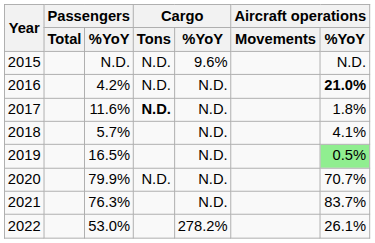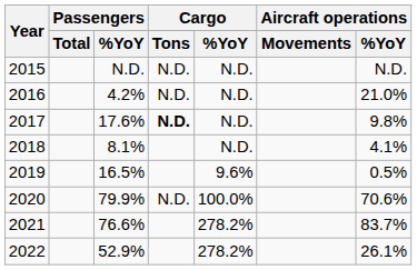2015 | Cargo / %YoY: 9.6% -> N.D.
2016 | Aircraft operations / %YoY: bold -> normal
2017 | Passengers / %YoY: 11.6% -> 17.6%
2017 | Aircraft operations / %YoY: 1.8% -> 9.8%
2018 | Passengers / %YoY: 5.7% -> 8.1%
2019 | Cargo / %YoY: N.D. -> 9.6%
2019 | Aircraft operations / %YoY: lightgreen background -> no background
2020 | Cargo / %YoY: N.D. -> 100.0%
2020 | Aircraft operations / %YoY: 70.7% -> 70.6%
2021 | Passengers / %YoY: 76.3% -> 76.6%
2021 | Cargo / %YoY: N.D. -> 278.2%
2022 | Passengers / %YoY: 53.0% -> 52.9%
